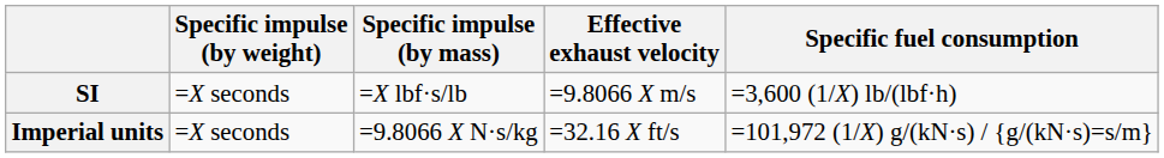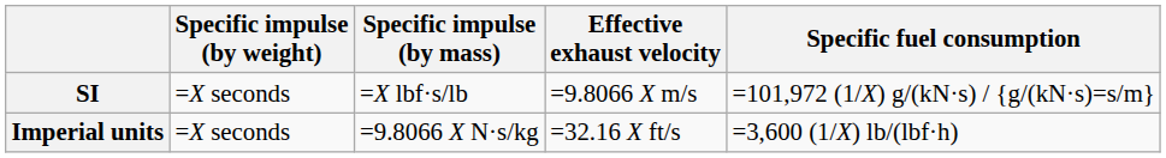SI | Specific fuel consumption: =3,600 (1/X) lb/(lbf·h) -> =101,972 (1/X) g/(kN·s) / {g/(kN·s)=s/m}
Imperial units | Specific fuel consumption: =101,972 (1/X) g/(kN·s) / {g/(kN·s)=s/m} -> =3,600 (1/X) lb/(lbf·h)
